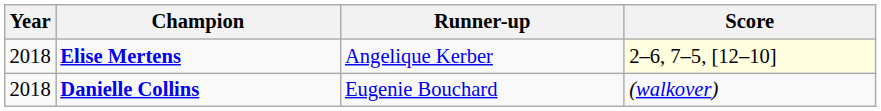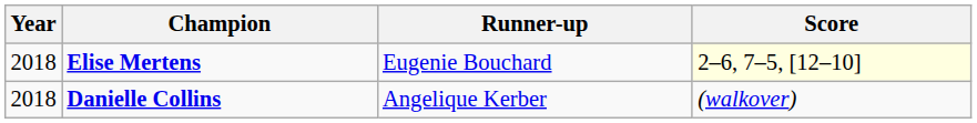Elise Mertens | Runner-up: Angelique Kerber -> Eugenie Bouchard
Danielle Collins | Runner-up: Eugenie Bouchard -> Angelique Kerber
